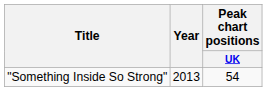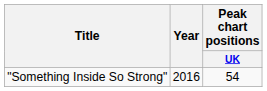"Something Inside So Strong" | Year: 2013 -> 2016
